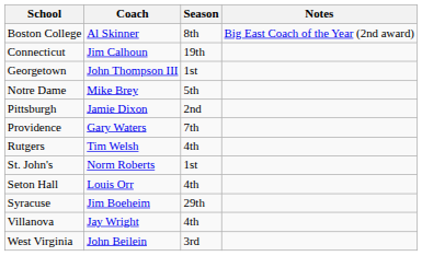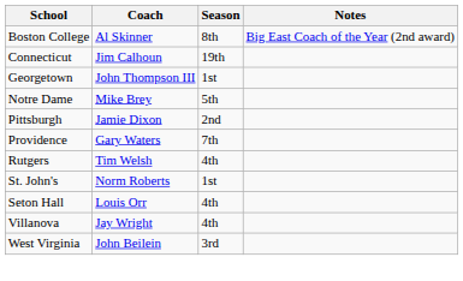- row: Syracuse | Jim Boeheim | 29th
